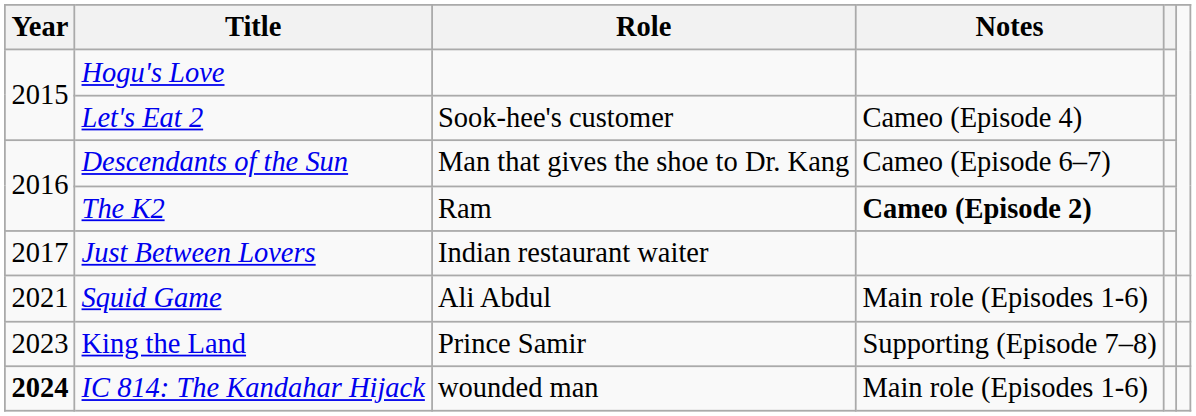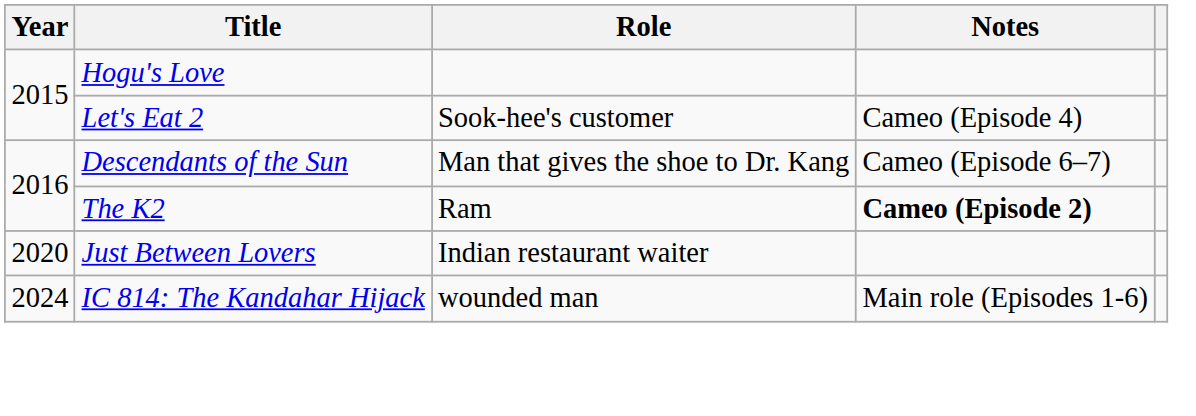Just Between Lovers | Year: 2017 -> 2020
- row: 2021 | Squid Game | Ali Abdul | Main role (Episodes 1-6)
- row: 2023 | King the Land | Prince Samir | Supporting (Episode 7–8)
IC 814: The Kandahar Hijack | Year: bold -> normal
